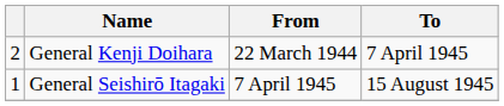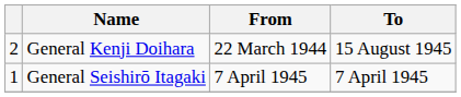General Kenji Doihara | To: 7 April 1945 -> 15 August 1945
General Seishirō Itagaki | To: 15 August 1945 -> 7 April 1945
